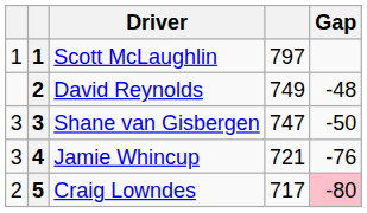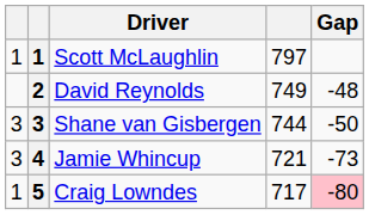Shane van Gisbergen | column 4: 747 -> 744
Jamie Whincup | Gap: -76 -> -73
Craig Lowndes | column 1: 2 -> 1
